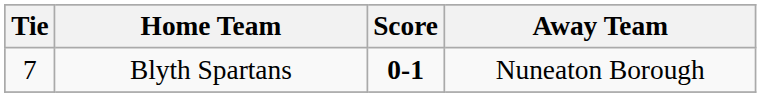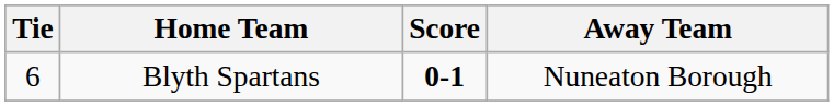Blyth Spartans | Tie: 7 -> 6
